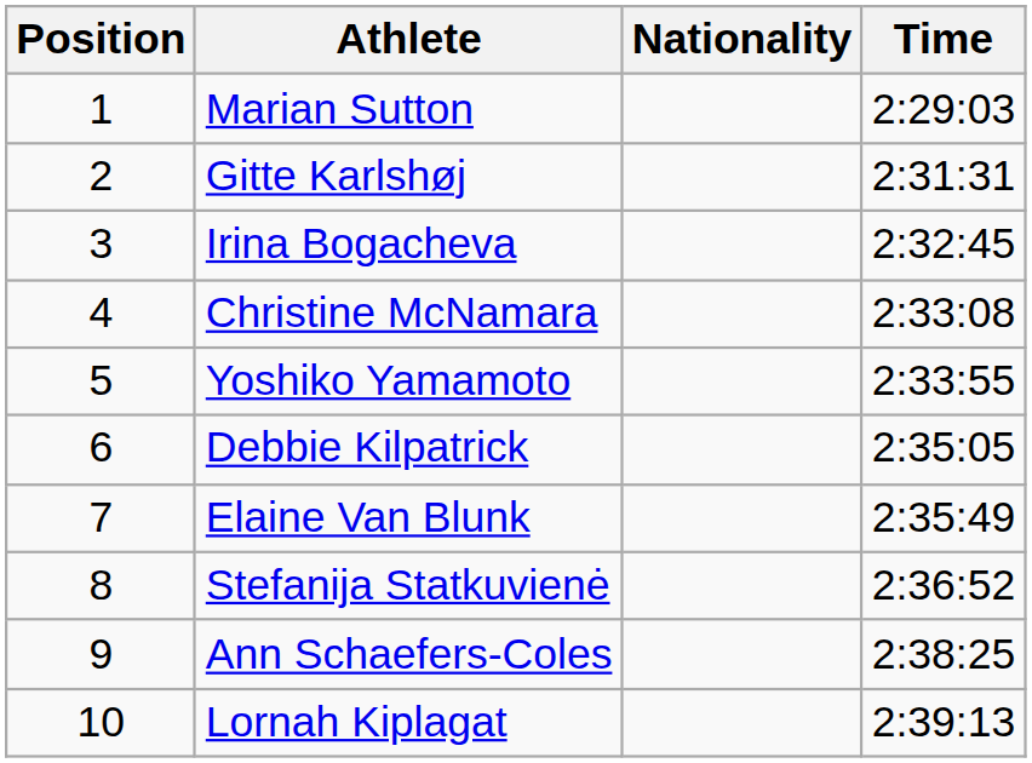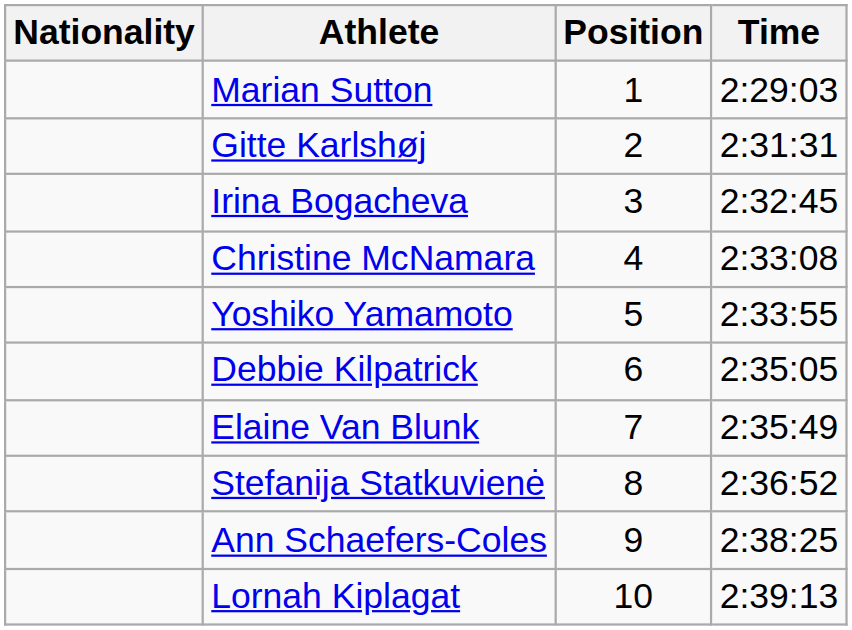columns swapped: Position <-> Nationality
